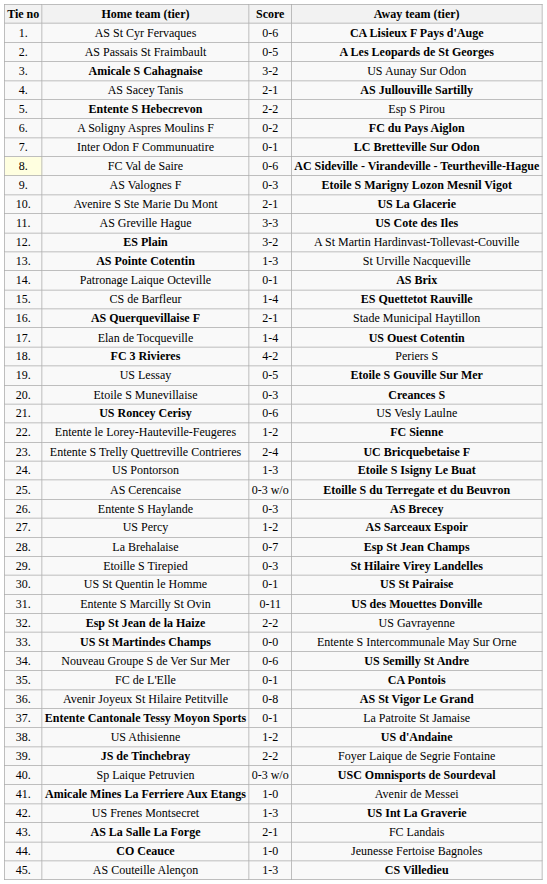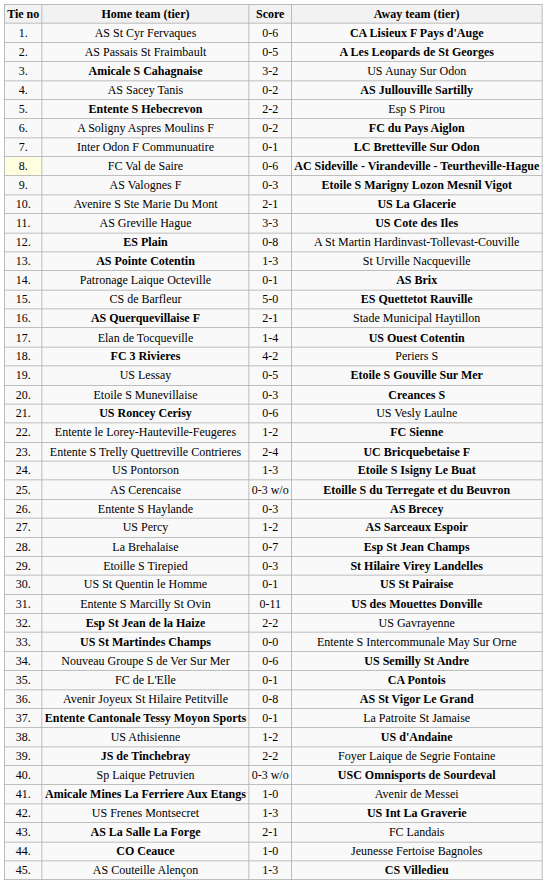AS Sacey Tanis | Score: 2-1 -> 0-2
ES Plain | Score: 3-2 -> 0-8
CS de Barfleur | Score: 1-4 -> 5-0
